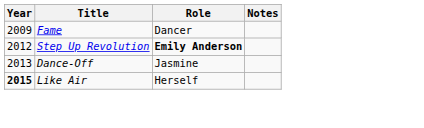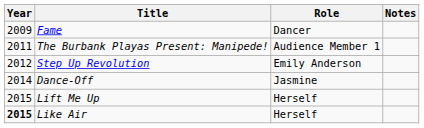+ row: 2011 | The Burbank Playas Present: Manipede! | Audience Member 1
Step Up Revolution | Role: bold -> normal
Dance-Off | Year: 2013 -> 2014
+ row: 2015 | Lift Me Up | Herself
